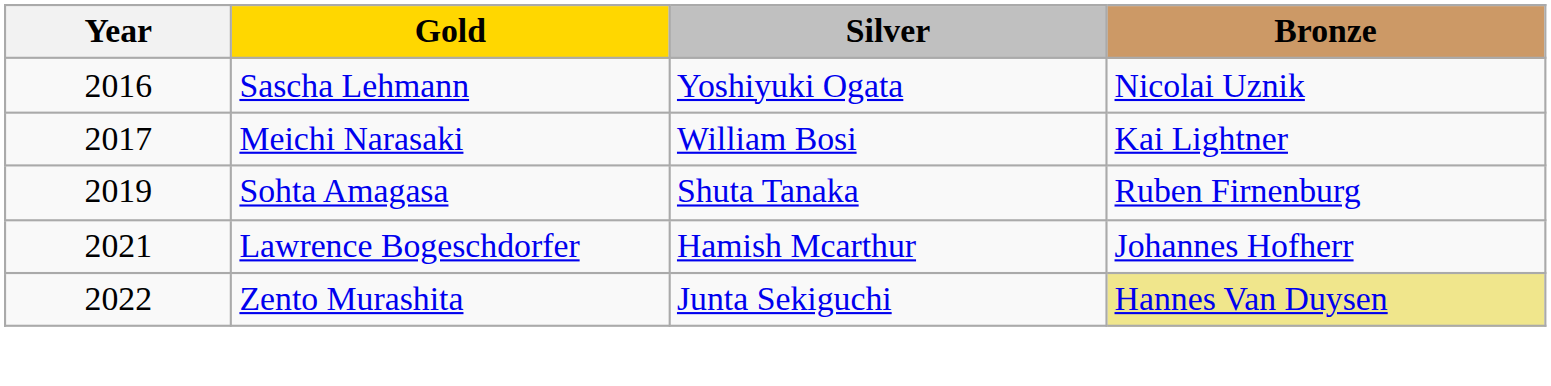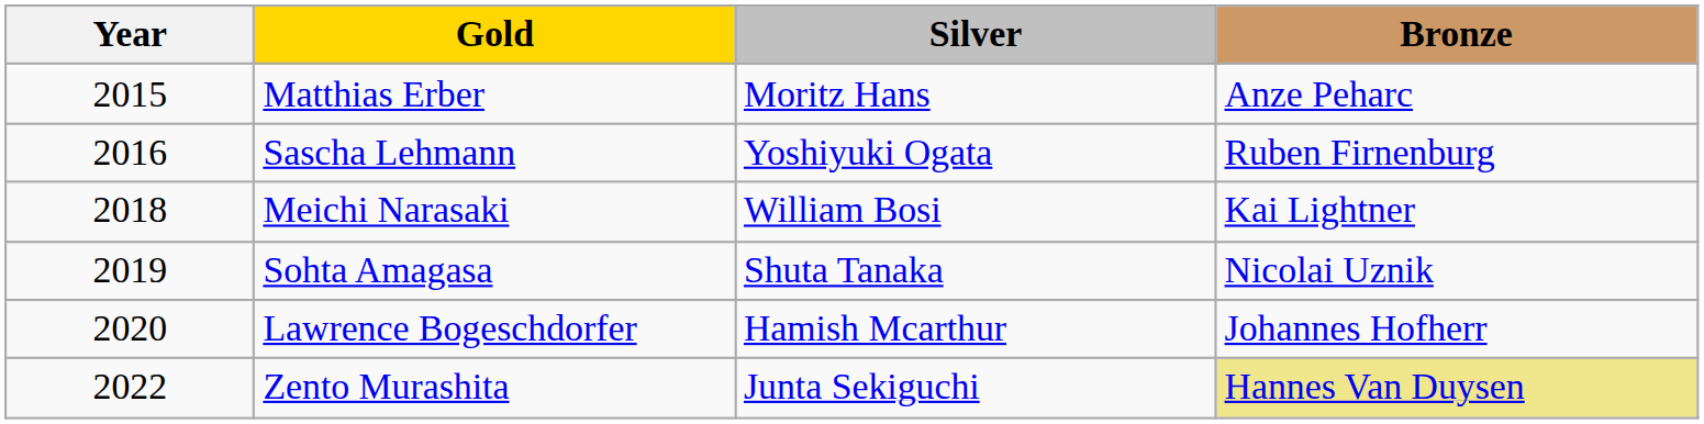+ row: 2015 | Matthias Erber | Moritz Hans | Anze Peharc
Sascha Lehmann | Bronze: Nicolai Uznik -> Ruben Firnenburg
Meichi Narasaki | Year: 2017 -> 2018
Sohta Amagasa | Bronze: Ruben Firnenburg -> Nicolai Uznik
Lawrence Bogeschdorfer | Year: 2021 -> 2020
